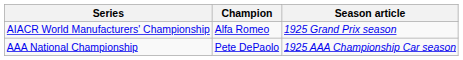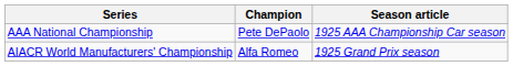rows swapped: AIACR World Manufacturers' Championship <-> AAA National Championship
